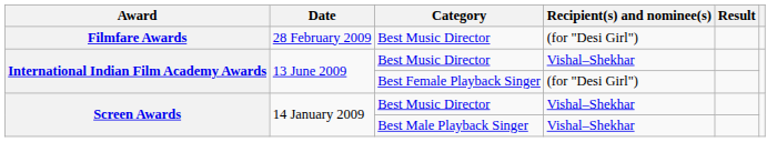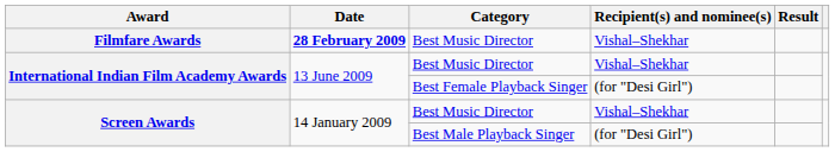Filmfare Awards | Date: normal -> bold
Filmfare Awards | Recipient(s) and nominee(s): (for "Desi Girl") -> Vishal–Shekhar
Screen Awards / Best Male Playback Singer | Recipient(s) and nominee(s): Vishal–Shekhar -> (for "Desi Girl")
